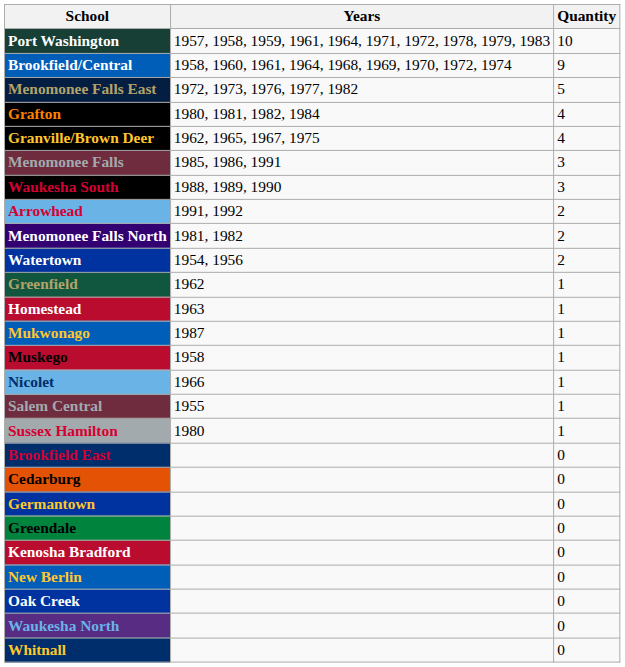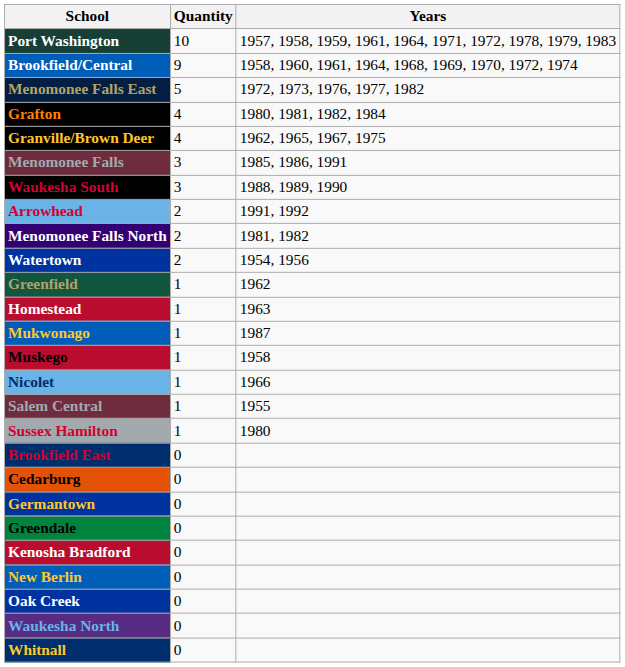columns swapped: Quantity <-> Years
